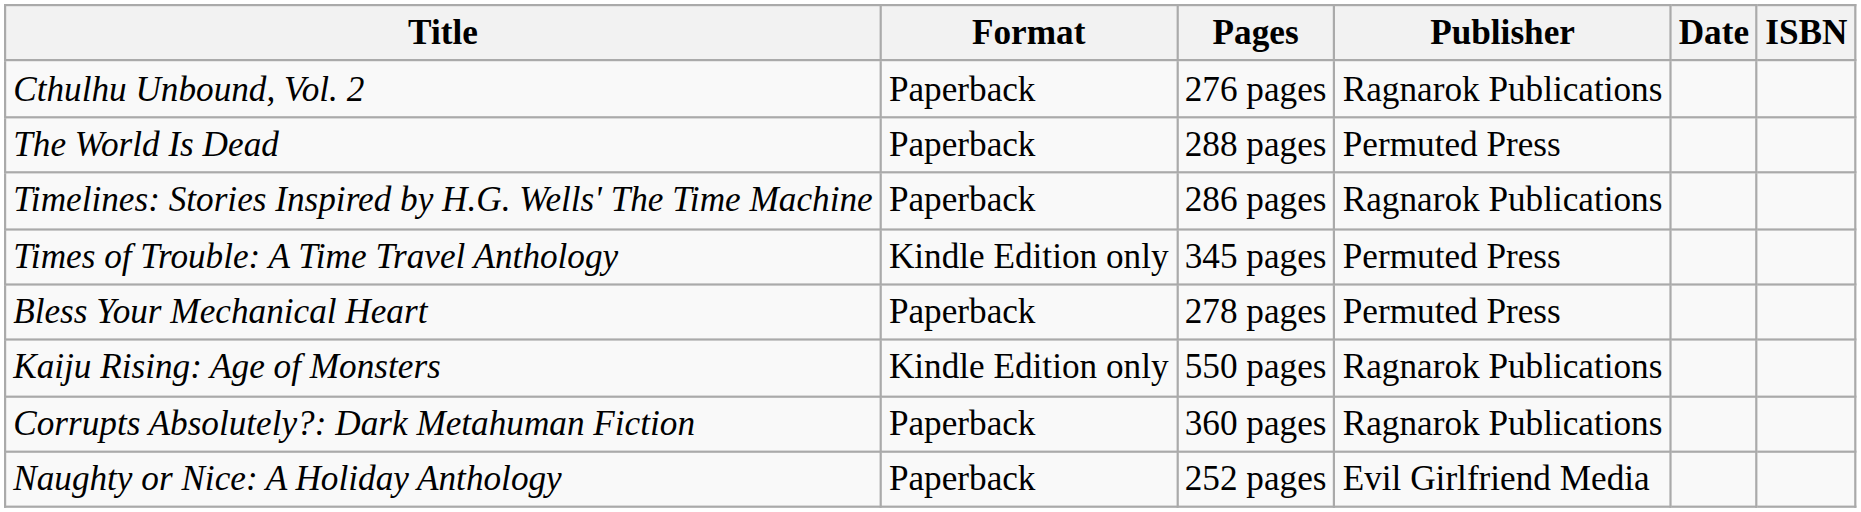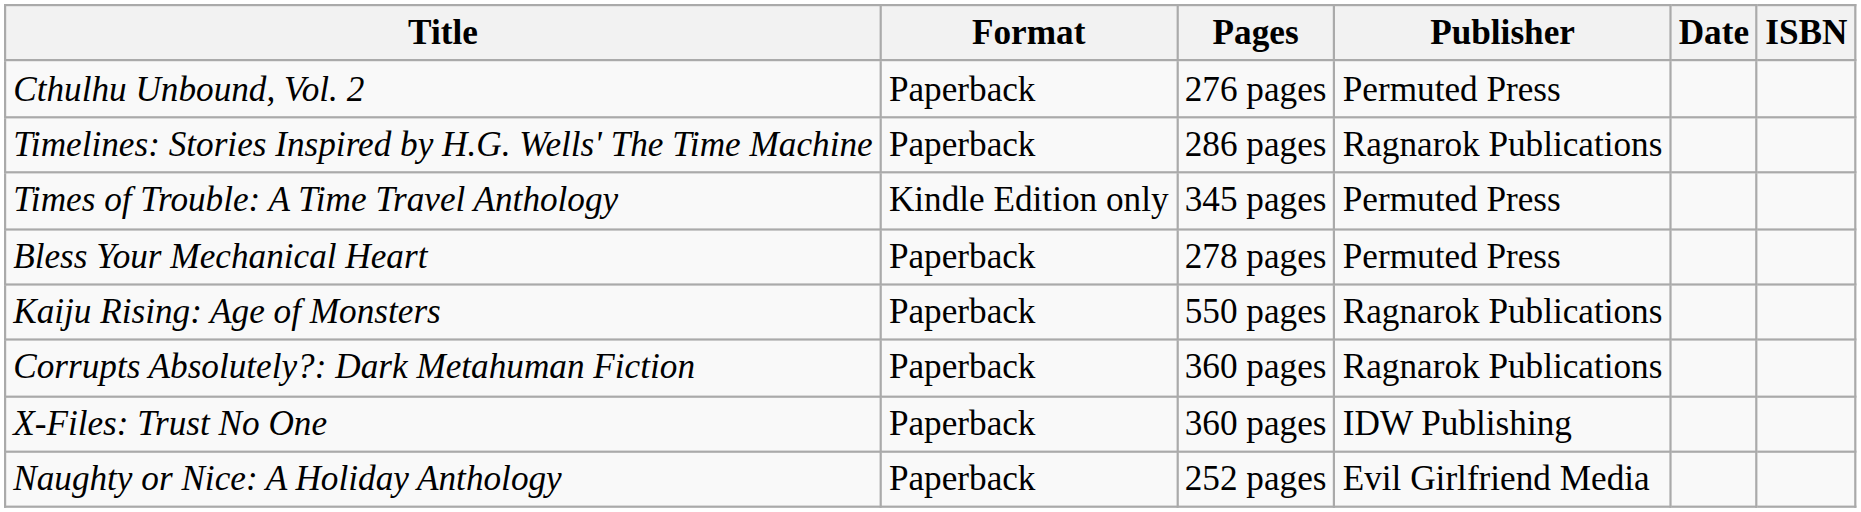Cthulhu Unbound, Vol. 2 | Publisher: Ragnarok Publications -> Permuted Press
- row: The World Is Dead | Paperback | 288 pages | Permuted Press
Kaiju Rising: Age of Monsters | Format: Kindle Edition only -> Paperback
+ row: X-Files: Trust No One | Paperback | 360 pages | IDW Publishing
